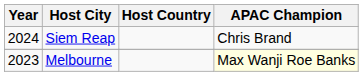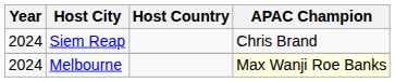Melbourne | Year: 2023 -> 2024
